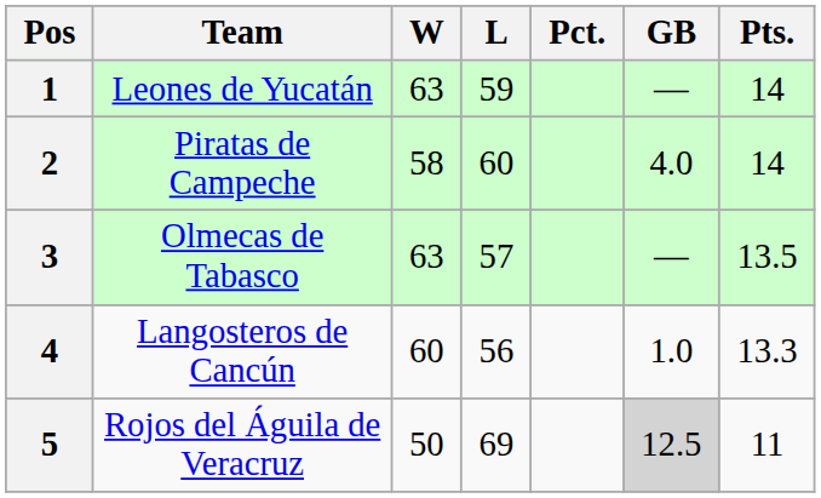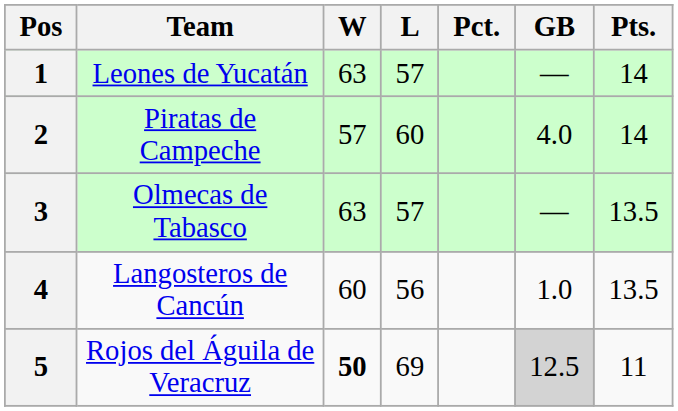1 | L: 59 -> 57
2 | W: 58 -> 57
4 | Pts.: 13.3 -> 13.5
5 | W: normal -> bold
